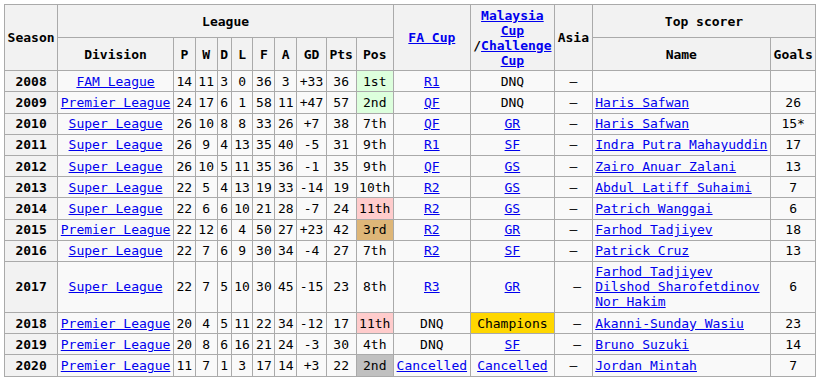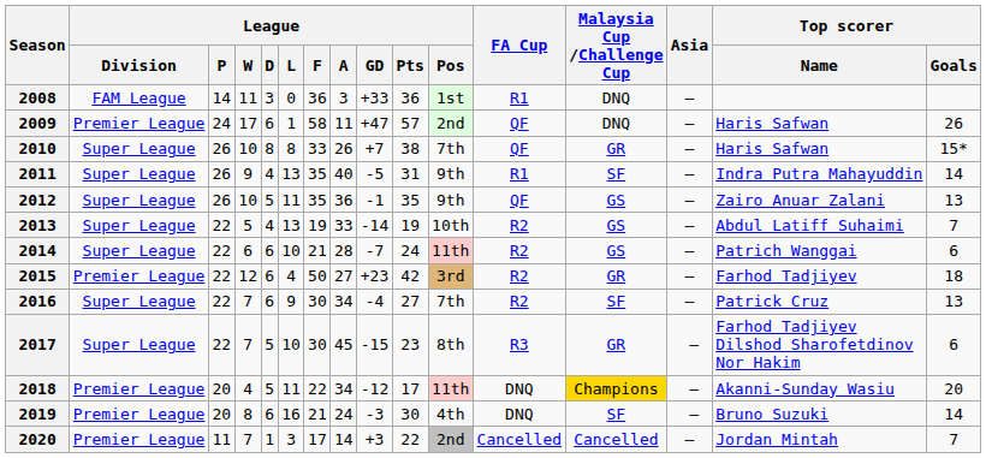2011 | Top scorer / Goals: 17 -> 14
2018 | Top scorer / Goals: 23 -> 20
